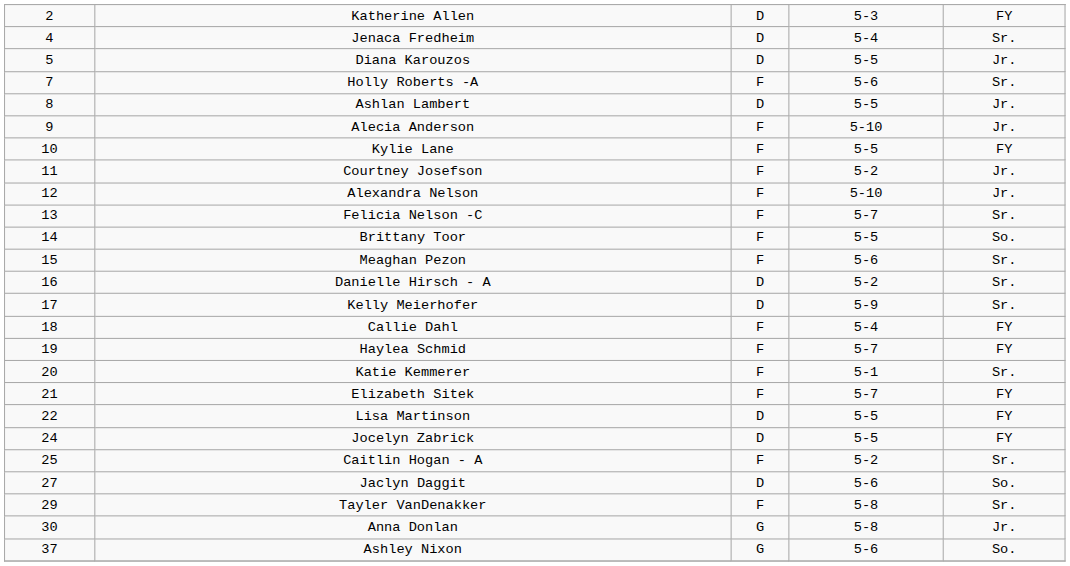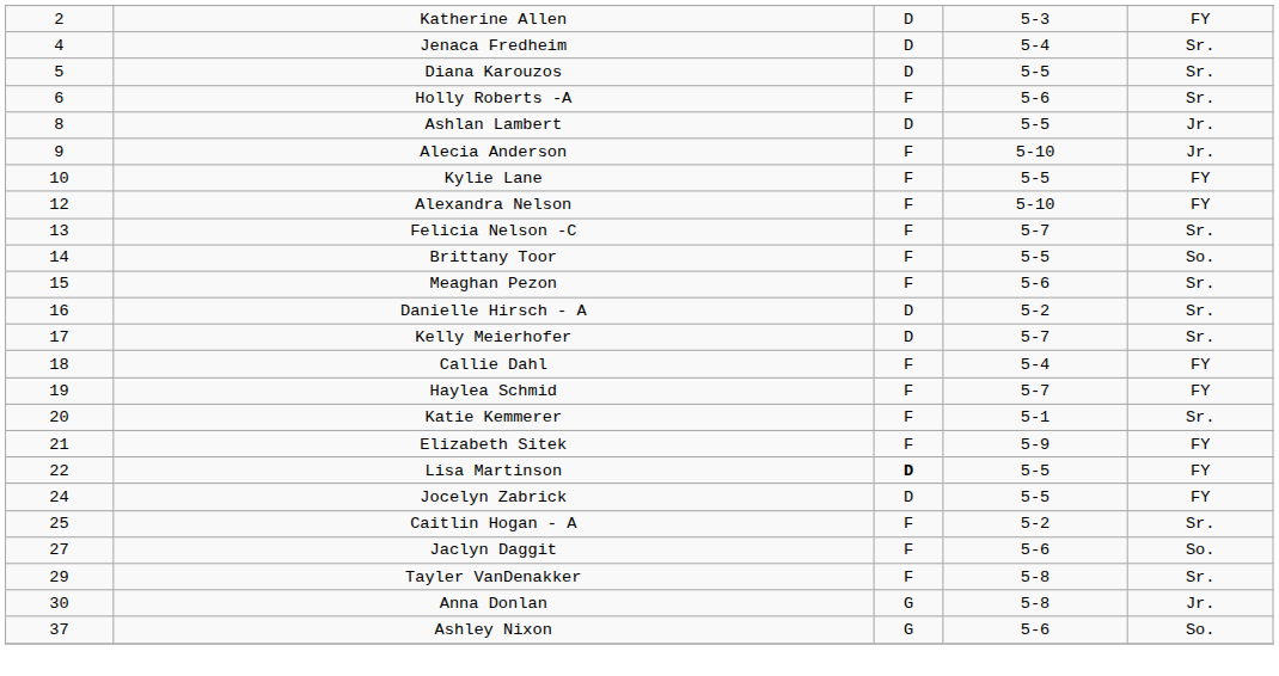Diana Karouzos | column 5: Jr. -> Sr.
Holly Roberts -A | column 1: 7 -> 6
- row: 11 | Courtney Josefson | F | 5-2 | Jr.
Alexandra Nelson | column 5: Jr. -> FY
Kelly Meierhofer | column 4: 5-9 -> 5-7
Elizabeth Sitek | column 4: 5-7 -> 5-9
Lisa Martinson | column 3: normal -> bold
Jaclyn Daggit | column 3: D -> F
